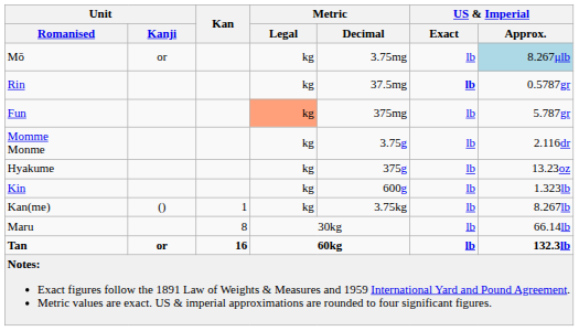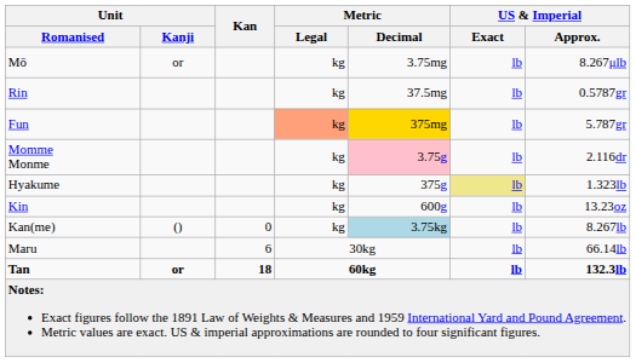Mō | US & Imperial / Approx.: lightblue background -> no background
Rin | US & Imperial / Exact: bold -> normal
Fun | Metric / Decimal: no background -> gold background
Momme Monme | Metric / Decimal: no background -> pink background
Hyakume | US & Imperial / Exact: no background -> khaki background
Hyakume | US & Imperial / Approx.: 13.23oz -> 1.323lb
Kin | US & Imperial / Approx.: 1.323lb -> 13.23oz
Kan(me) | Kan: 1 -> 0
Kan(me) | Metric / Decimal: no background -> lightblue background
Maru | Kan: 8 -> 6
Tan | Kan: 16 -> 18
